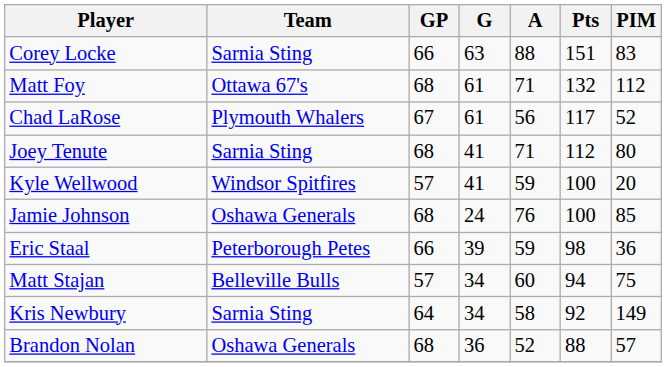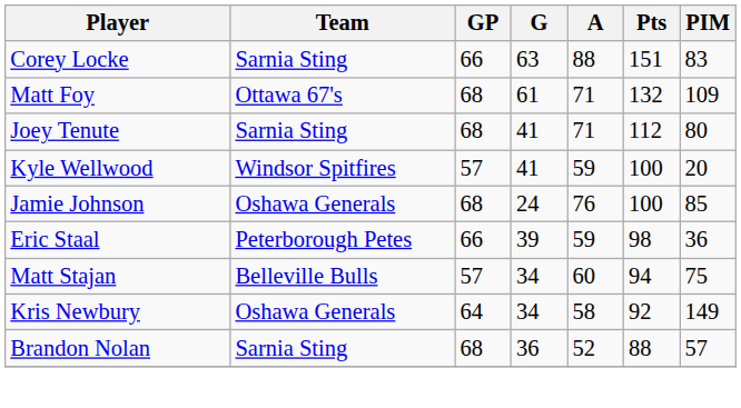Matt Foy | PIM: 112 -> 109
- row: Chad LaRose | Plymouth Whalers | 67 | 61 | 56 | 117 | 52
Kris Newbury | Team: Sarnia Sting -> Oshawa Generals
Brandon Nolan | Team: Oshawa Generals -> Sarnia Sting
